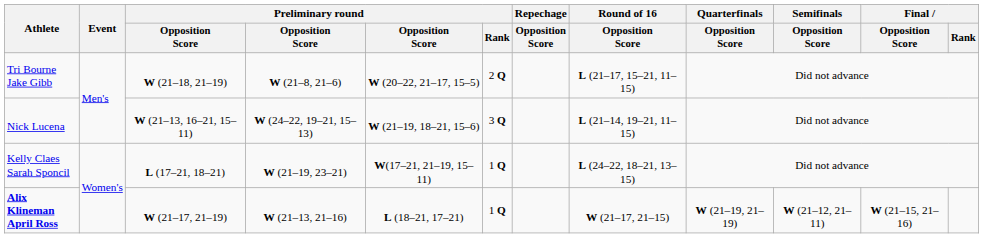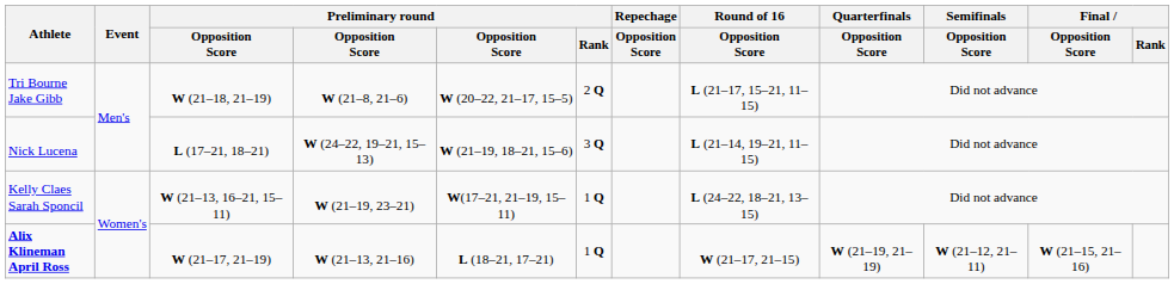Nick Lucena | column 3: W (21–13, 16–21, 15–11) -> L (17–21, 18–21)
Kelly Claes Sarah Sponcil | column 3: L (17–21, 18–21) -> W (21–13, 16–21, 15–11)
